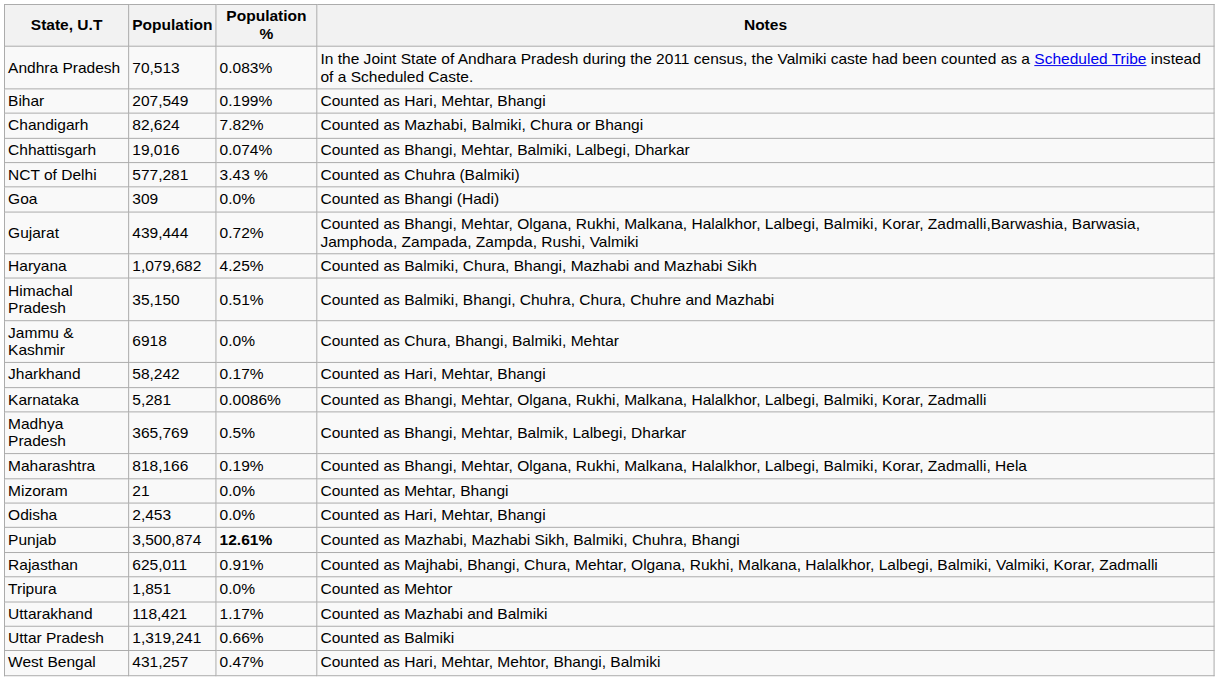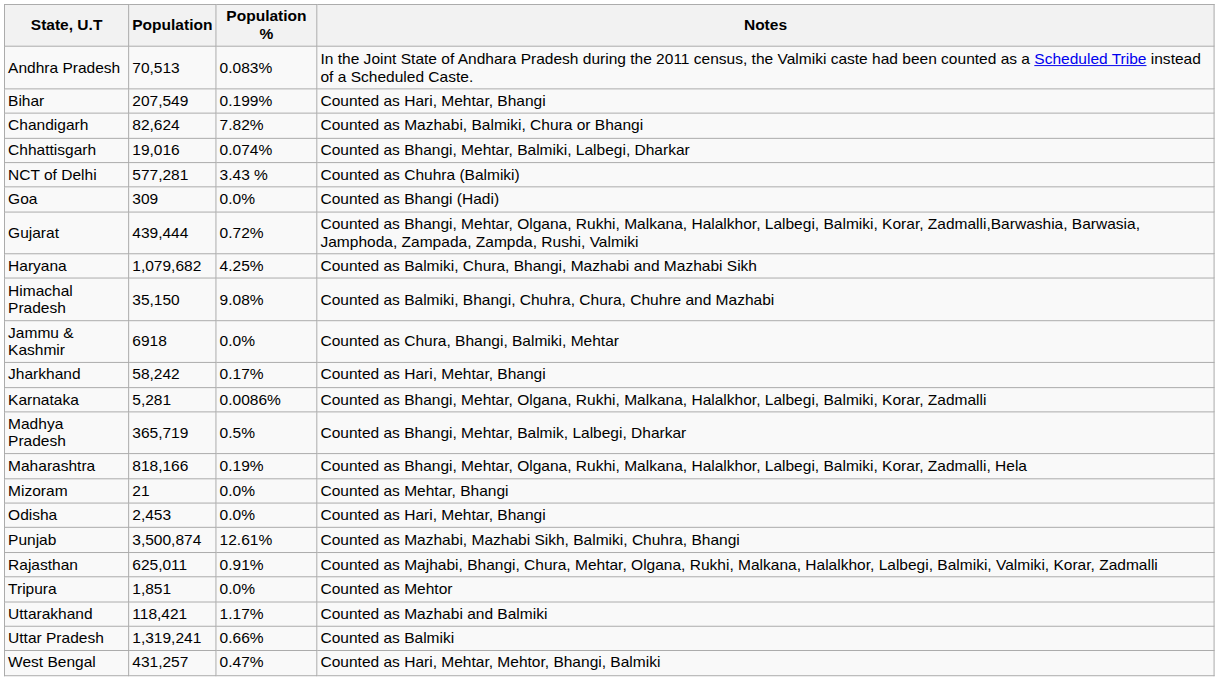Himachal Pradesh | Population %: 0.51% -> 9.08%
Madhya Pradesh | Population: 365,769 -> 365,719
Punjab | Population %: bold -> normal
